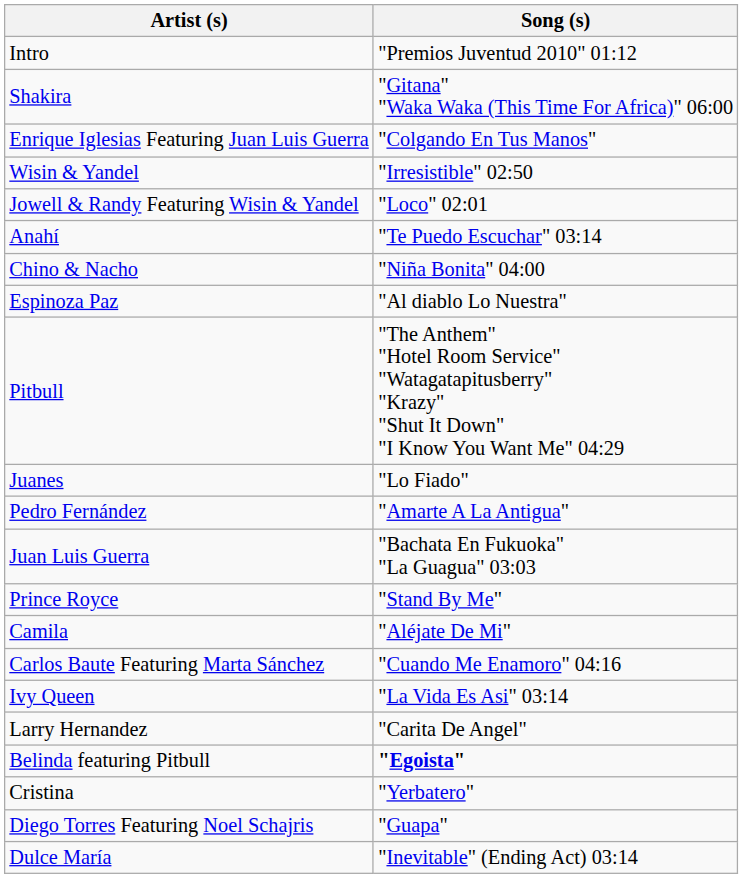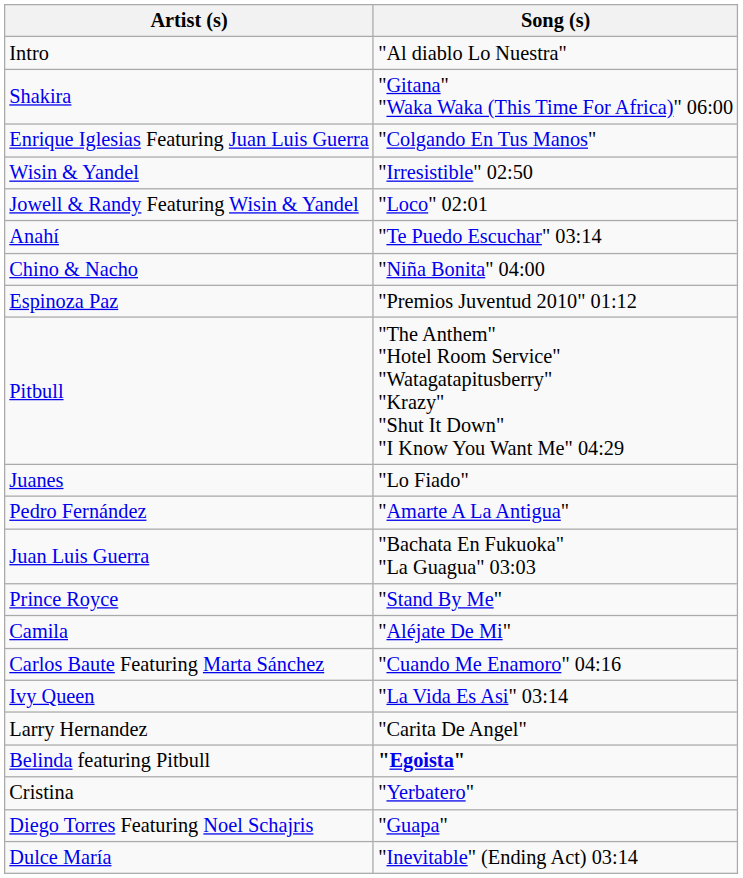Intro | Song (s): "Premios Juventud 2010" 01:12 -> "Al diablo Lo Nuestra"
Espinoza Paz | Song (s): "Al diablo Lo Nuestra" -> "Premios Juventud 2010" 01:12
